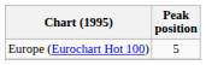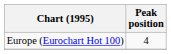Europe (Eurochart Hot 100) | Peak position: 5 -> 4
